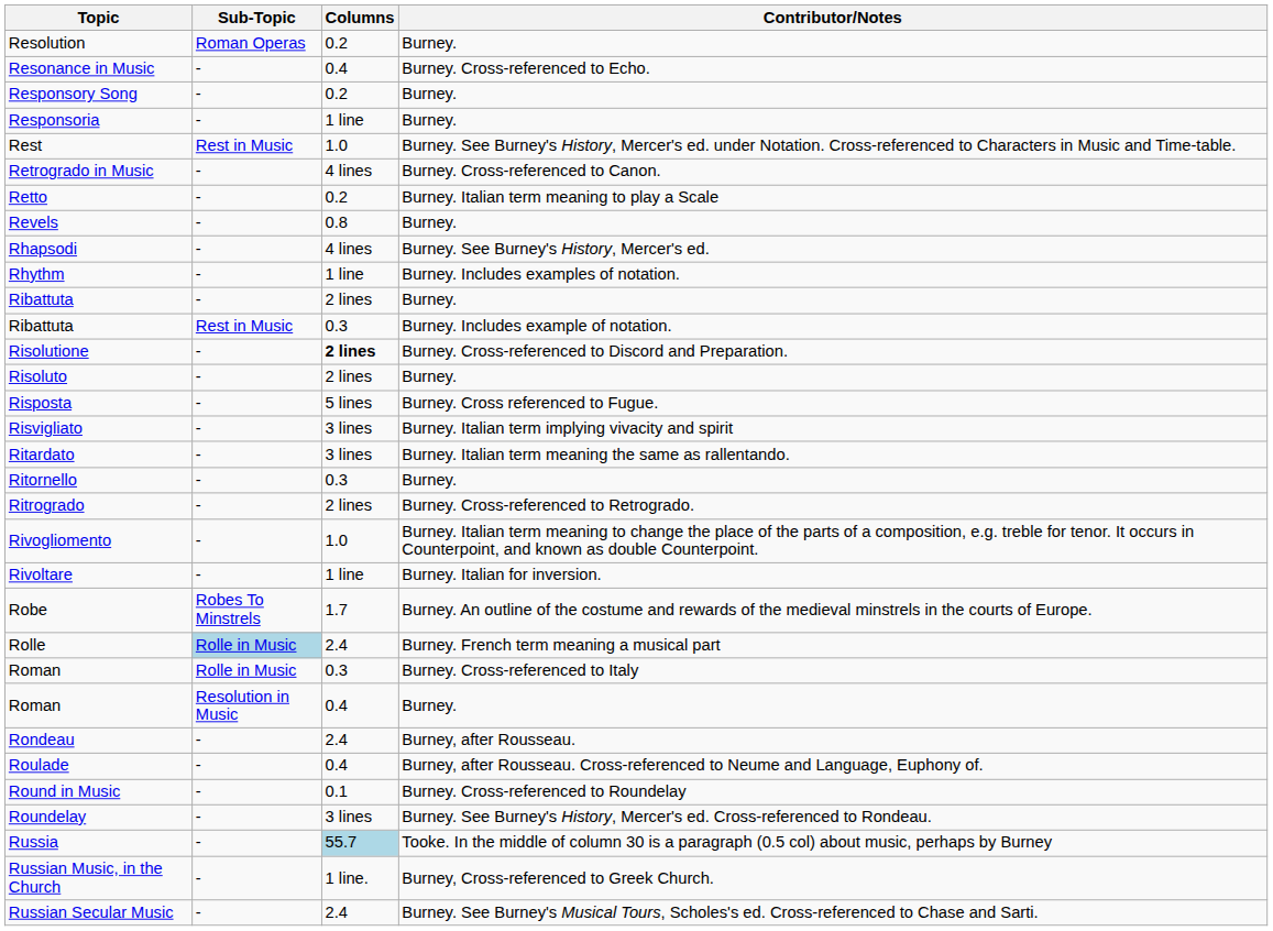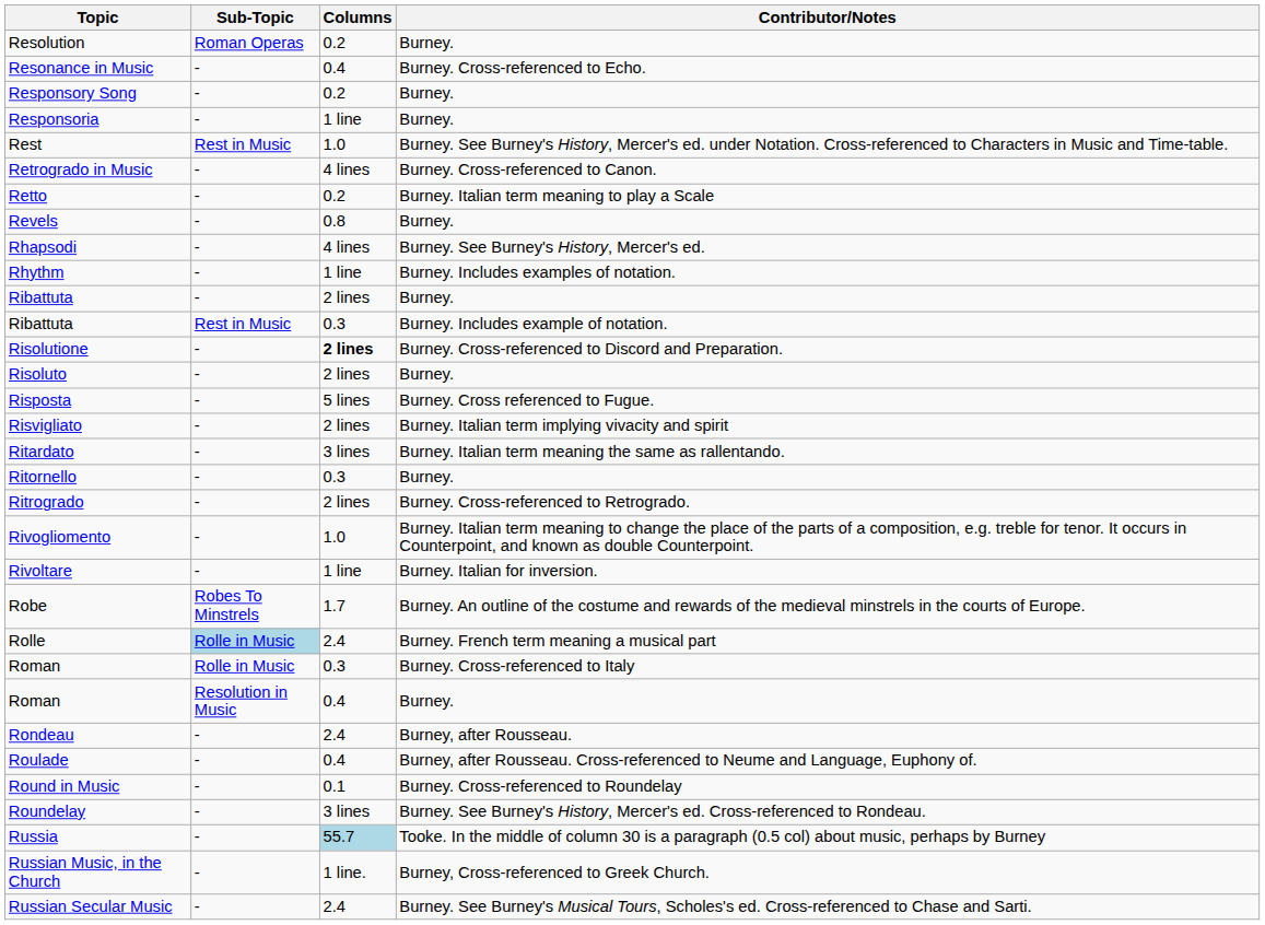Risvigliato | Columns: 3 lines -> 2 lines
